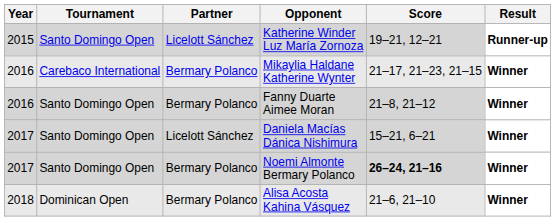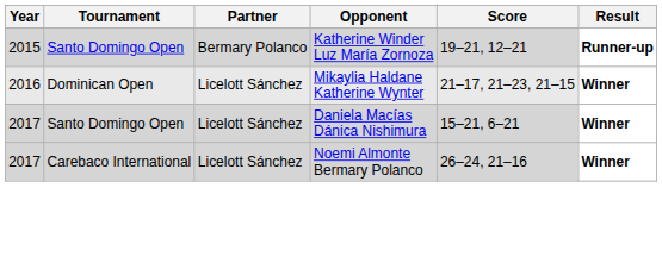Katherine Winder Luz María Zornoza | Partner: Licelott Sánchez -> Bermary Polanco
Mikaylia Haldane Katherine Wynter | Tournament: Carebaco International -> Dominican Open
Mikaylia Haldane Katherine Wynter | Partner: Bermary Polanco -> Licelott Sánchez
- row: 2016 | Santo Domingo Open | Bermary Polanco | Fanny Duarte Aimee Moran | 21–8, 21–12 | Winner
Noemi Almonte Bermary Polanco | Tournament: Santo Domingo Open -> Carebaco International
Noemi Almonte Bermary Polanco | Partner: Bermary Polanco -> Licelott Sánchez
Noemi Almonte Bermary Polanco | Score: bold -> normal
- row: 2018 | Dominican Open | Bermary Polanco | Alisa Acosta Kahina Vásquez | 21–6, 21–10 | Winner
